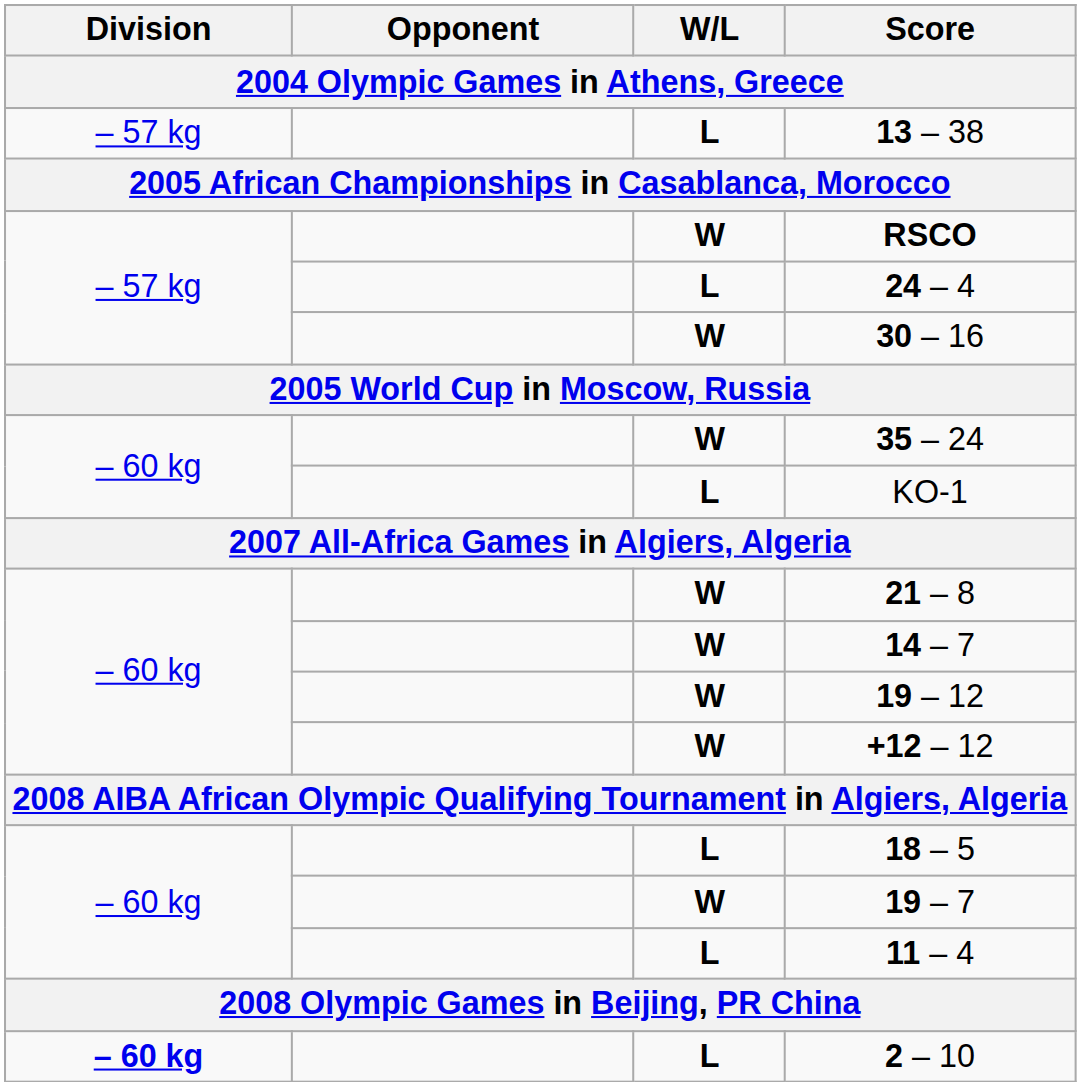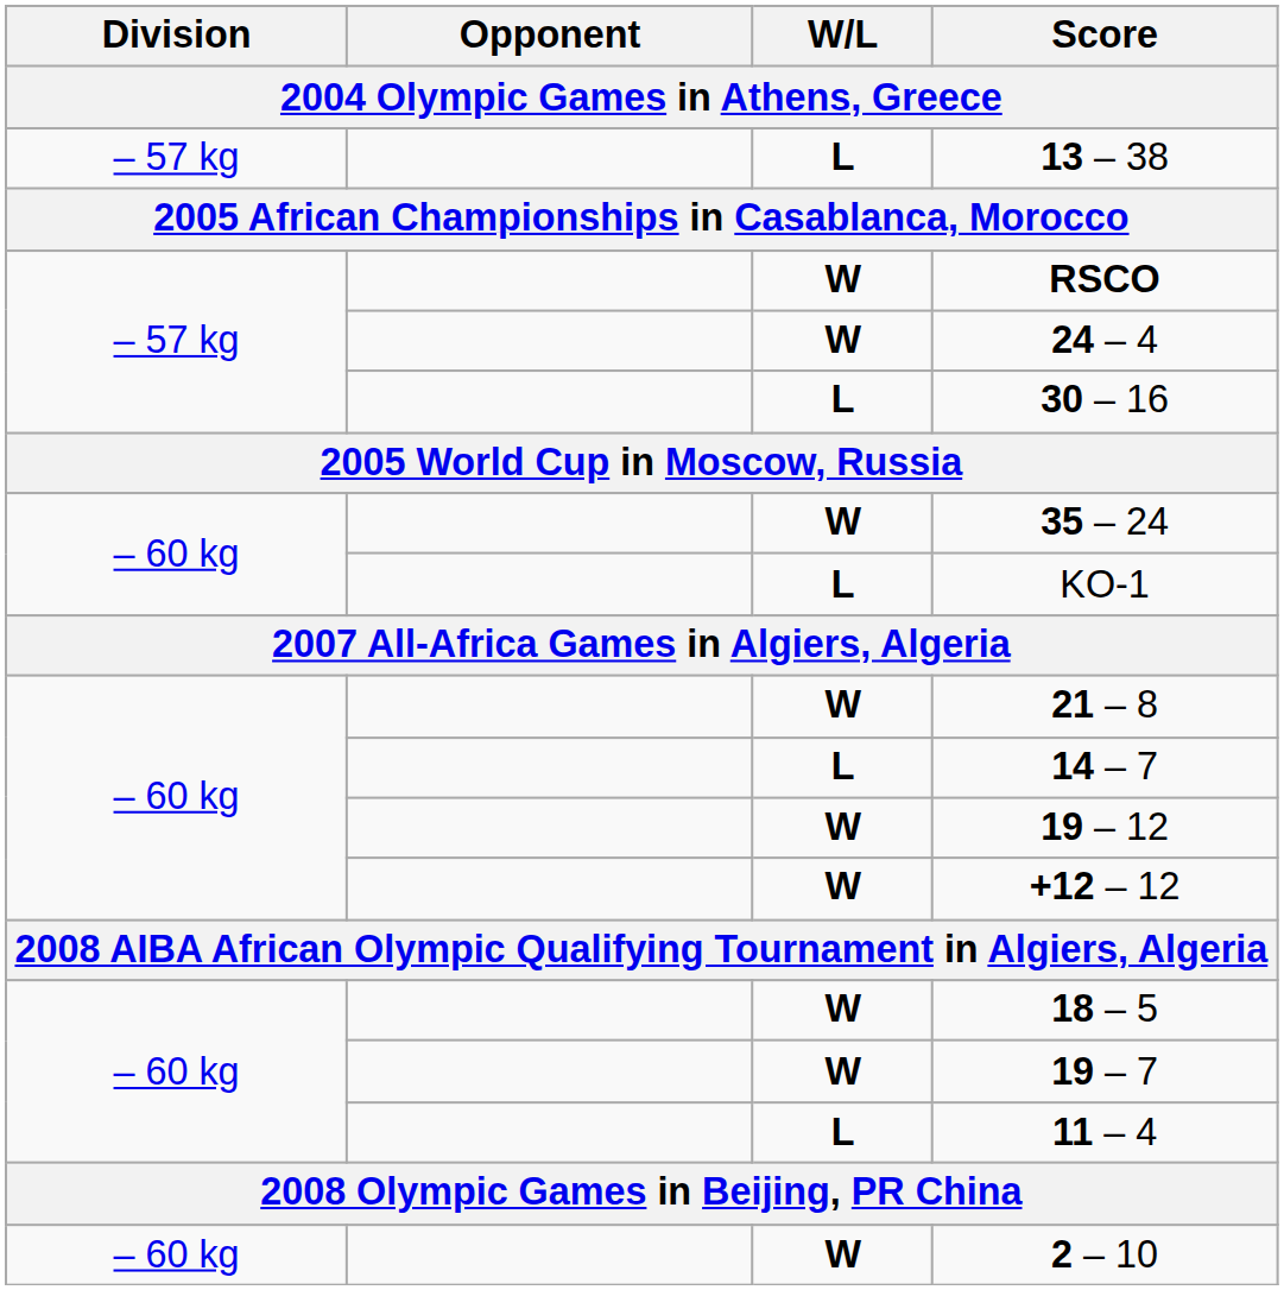24 – 4 | W/L: L -> W
30 – 16 | W/L: W -> L
14 – 7 | W/L: W -> L
18 – 5 | W/L: L -> W
2 – 10 | Division: bold -> normal
2 – 10 | W/L: L -> W
